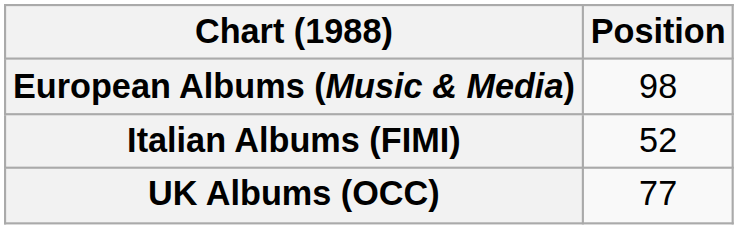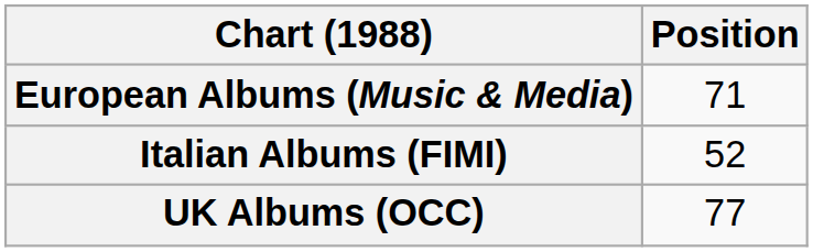European Albums (Music & Media) | Position: 98 -> 71
